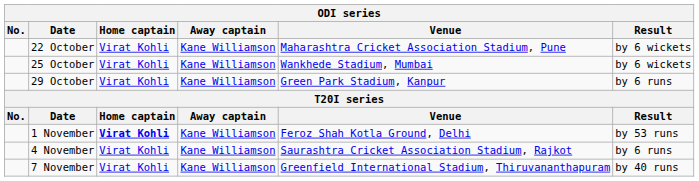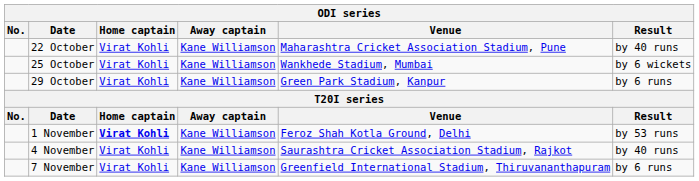22 October | Result: by 6 wickets -> by 40 runs
4 November | Result: by 6 runs -> by 40 runs
7 November | Result: by 40 runs -> by 6 runs
